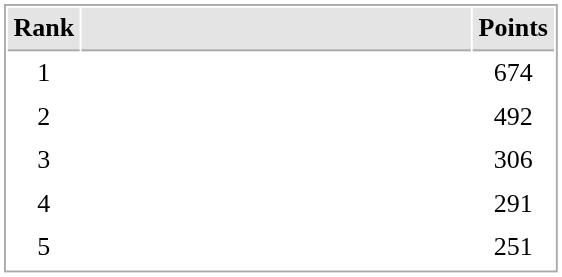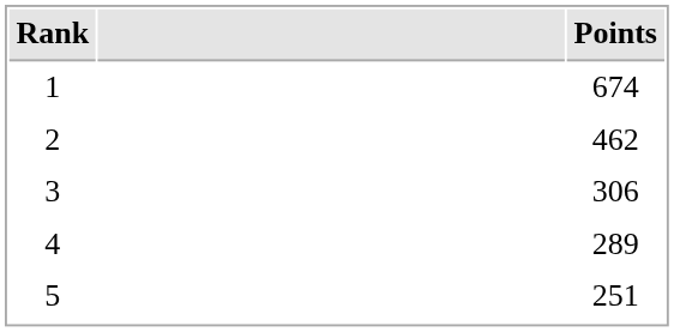2 | Points: 492 -> 462
4 | Points: 291 -> 289
